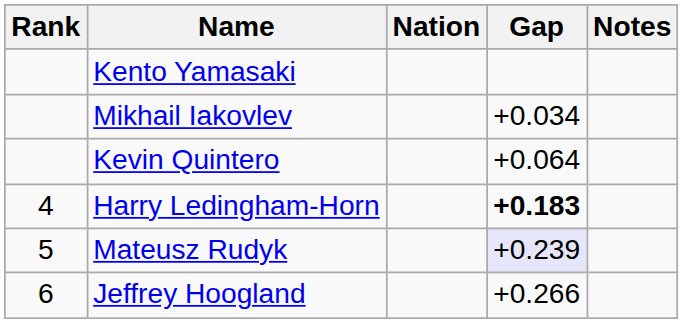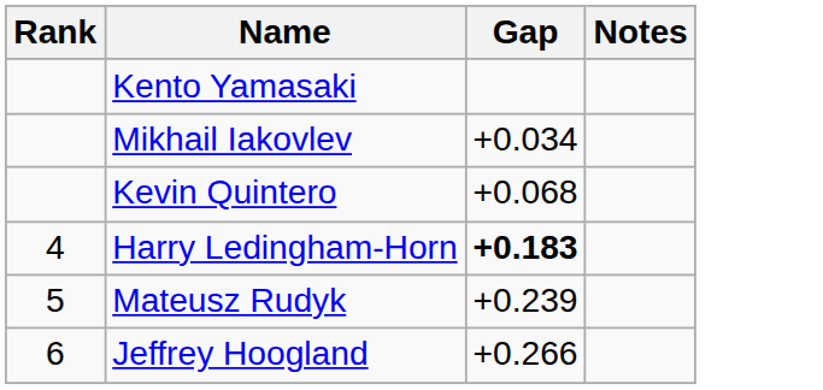- column: Nation
Kevin Quintero | Gap: +0.064 -> +0.068
Mateusz Rudyk | Gap: lavender background -> no background
